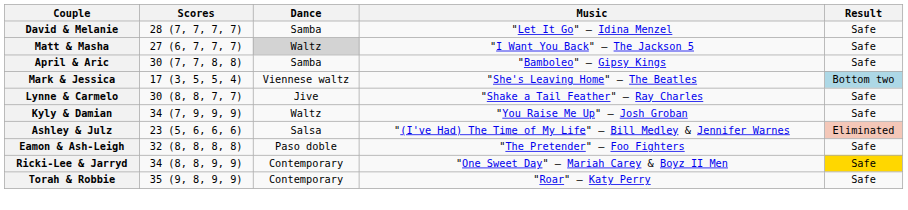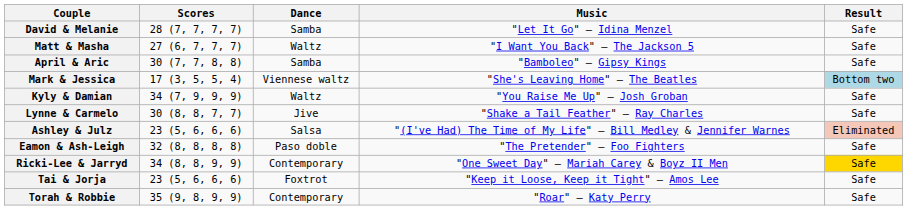Matt & Masha | Dance: lightgrey background -> no background
rows swapped: Lynne & Carmelo <-> Kyly & Damian
+ row: Tai & Jorja | 23 (5, 6, 6, 6) | Foxtrot | "Keep it Loose, Keep it Tight" — Amos Lee | Safe
